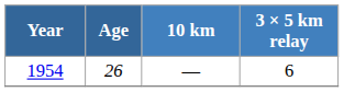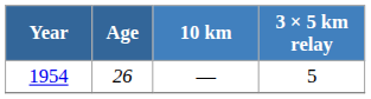1954 | 3 × 5 km relay: 6 -> 5
